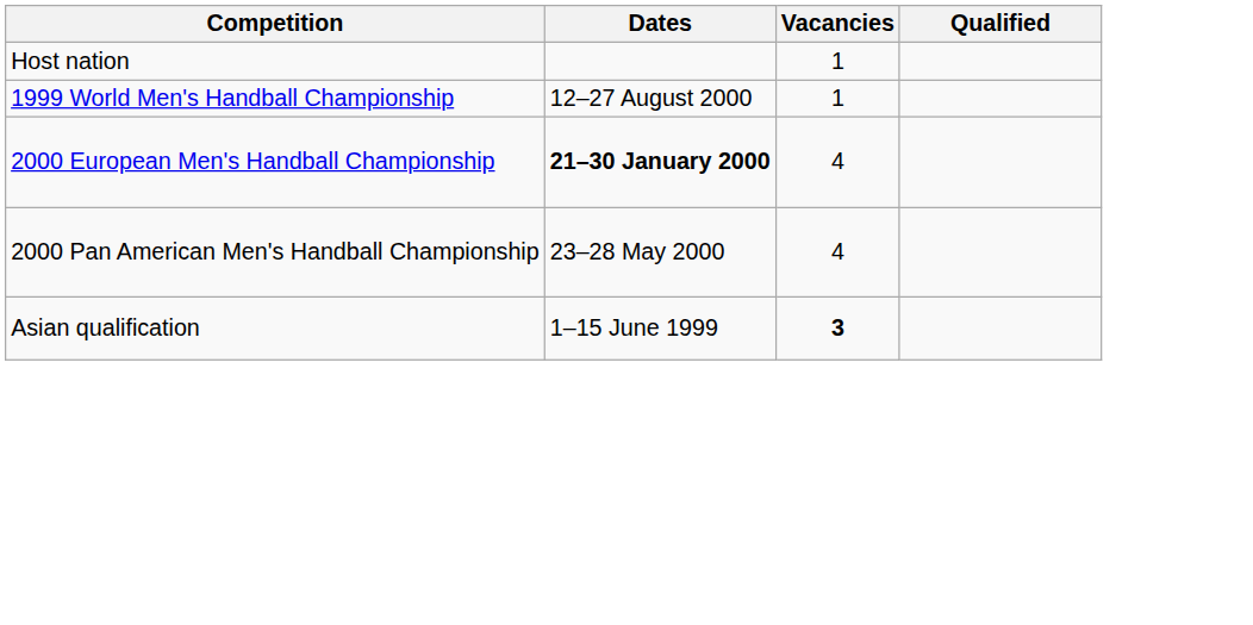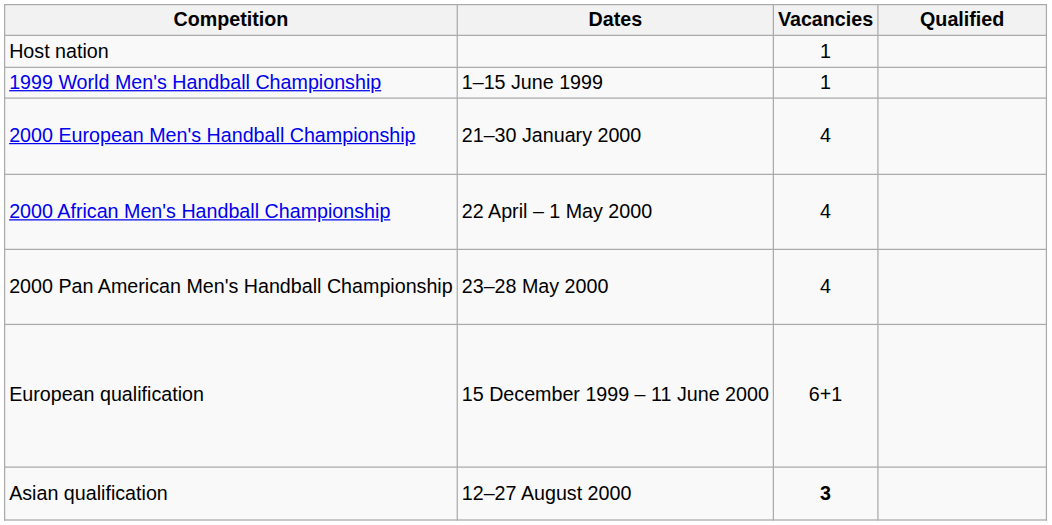1999 World Men's Handball Championship | Dates: 12–27 August 2000 -> 1–15 June 1999
2000 European Men's Handball Championship | Dates: bold -> normal
+ row: 2000 African Men's Handball Championship | 22 April – 1 May 2000 | 4
+ row: European qualification | 15 December 1999 – 11 June 2000 | 6+1
Asian qualification | Dates: 1–15 June 1999 -> 12–27 August 2000
